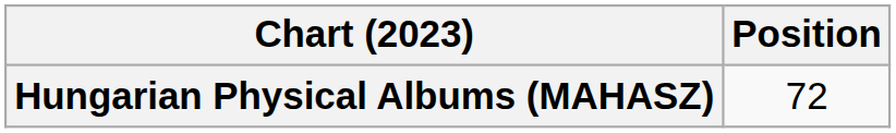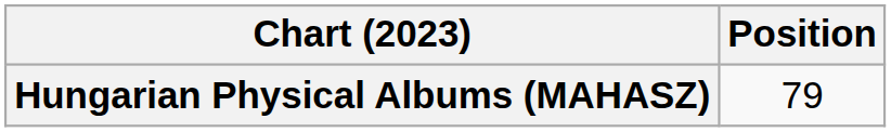Hungarian Physical Albums (MAHASZ) | Position: 72 -> 79
